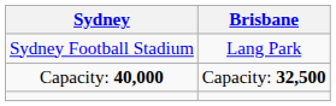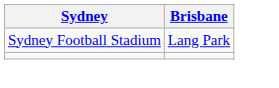- row: Capacity: 40,000 | Capacity: 32,500
